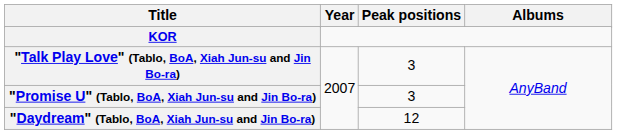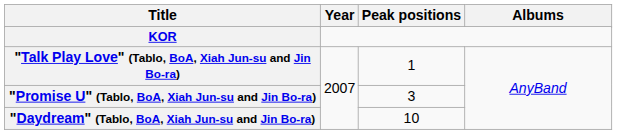"Talk Play Love" (Tablo, BoA, Xiah Jun-su and Jin Bo-ra) | Peak positions: 3 -> 1
"Daydream" (Tablo, BoA, Xiah Jun-su and Jin Bo-ra) | Peak positions: 12 -> 10
